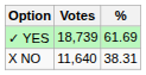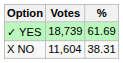X NO | Votes: 11,640 -> 11,604
